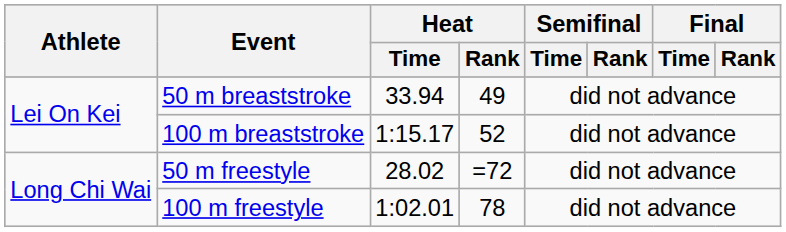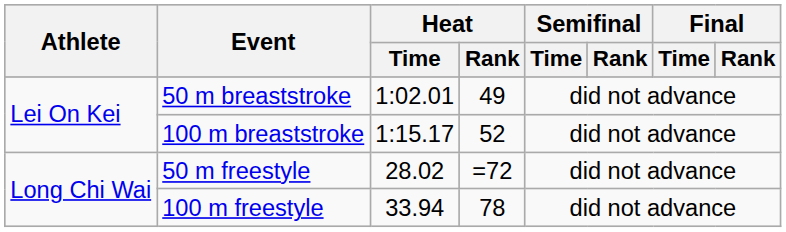50 m breaststroke | Heat / Time: 33.94 -> 1:02.01
100 m freestyle | Heat / Time: 1:02.01 -> 33.94
